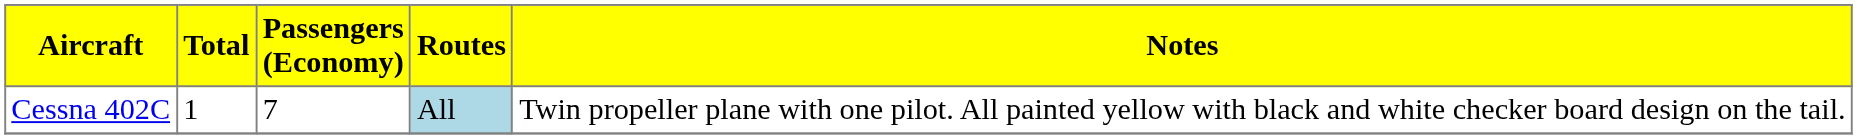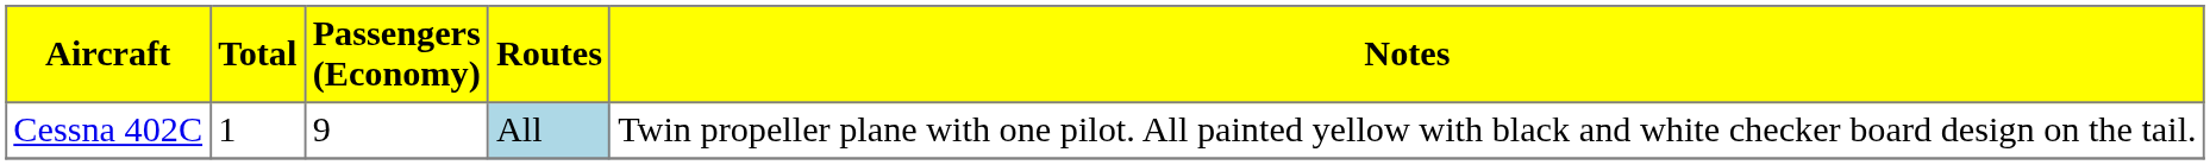Cessna 402C | Passengers (Economy): 7 -> 9
